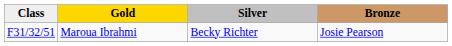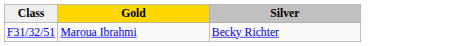- column: Bronze | Josie Pearson
